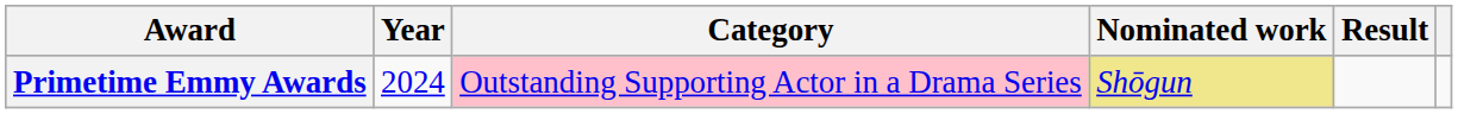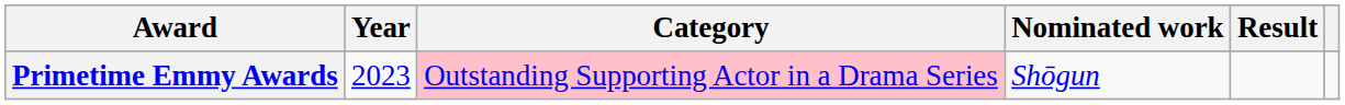Primetime Emmy Awards | Year: 2024 -> 2023
Primetime Emmy Awards | Nominated work: khaki background -> no background
